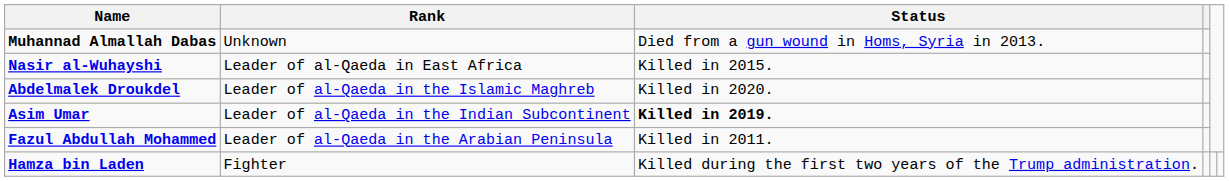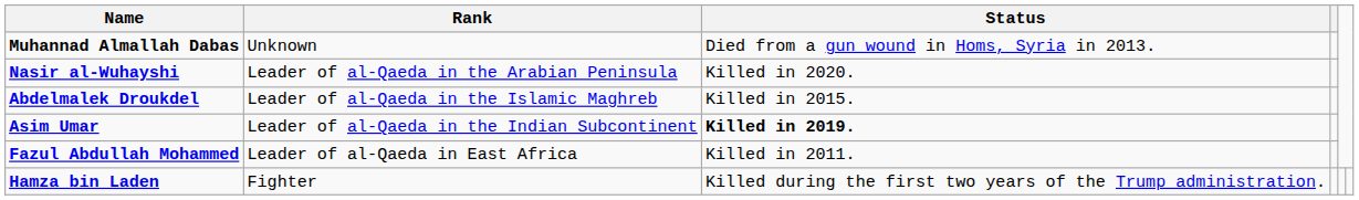Nasir al-Wuhayshi | Rank: Leader of al-Qaeda in East Africa -> Leader of al-Qaeda in the Arabian Peninsula
Nasir al-Wuhayshi | Status: Killed in 2015. -> Killed in 2020.
Abdelmalek Droukdel | Status: Killed in 2020. -> Killed in 2015.
Fazul Abdullah Mohammed | Rank: Leader of al-Qaeda in the Arabian Peninsula -> Leader of al-Qaeda in East Africa
